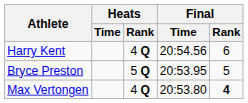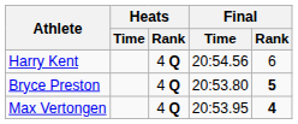Bryce Preston | Heats / Rank: 5 Q -> 4 Q
Bryce Preston | Final / Time: 20:53.95 -> 20:53.80
Bryce Preston | Final / Rank: normal -> bold
Max Vertongen | Final / Time: 20:53.80 -> 20:53.95
